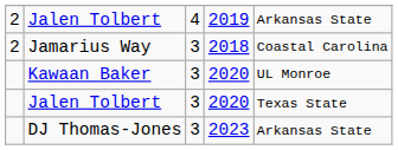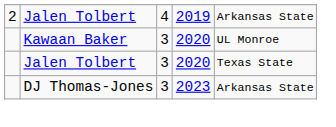- row: 2 | Jamarius Way | 3 | 2018 | Coastal Carolina
